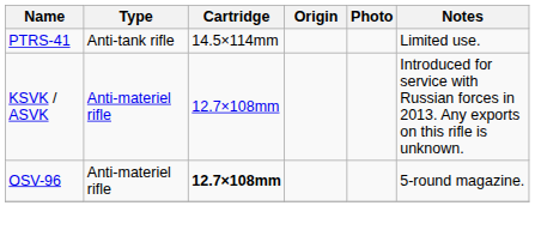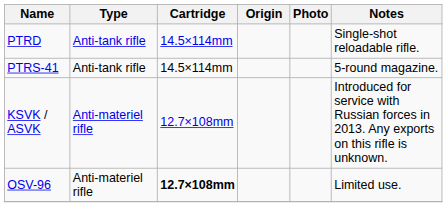+ row: PTRD | Anti-tank rifle | 14.5×114mm | Single-shot reloadable rifle.
PTRS-41 | Notes: Limited use. -> 5-round magazine.
OSV-96 | Notes: 5-round magazine. -> Limited use.
